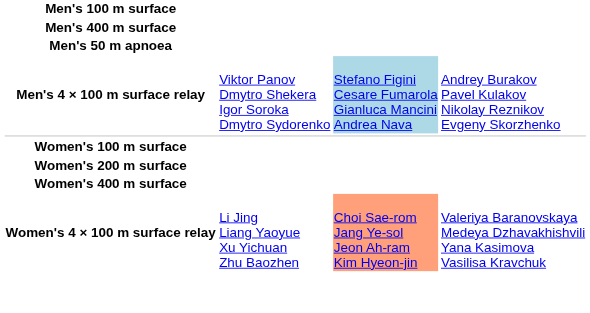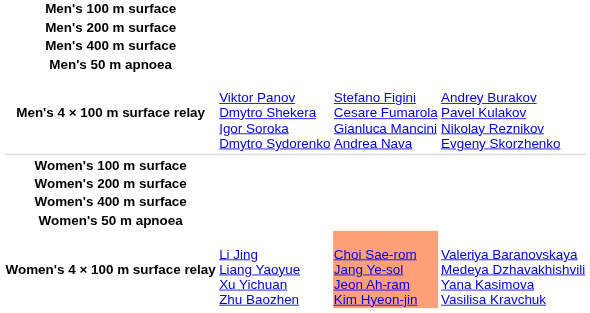+ row: Men's 200 m surface
Men's 4 × 100 m surface relay | column 3: lightblue background -> no background
+ row: Women's 50 m apnoea
